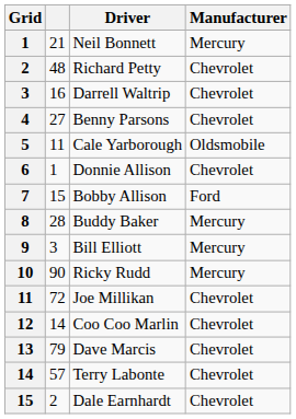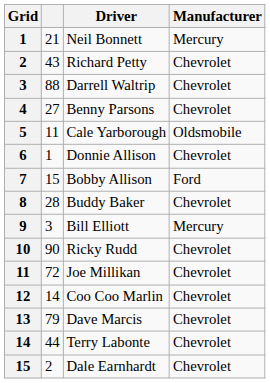Richard Petty | column 2: 48 -> 43
Darrell Waltrip | column 2: 16 -> 88
Buddy Baker | Manufacturer: Mercury -> Chevrolet
Ricky Rudd | Manufacturer: Mercury -> Chevrolet
Terry Labonte | column 2: 57 -> 44
